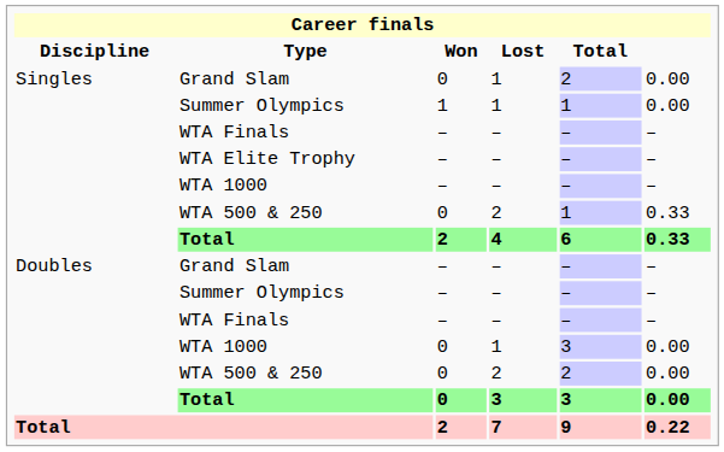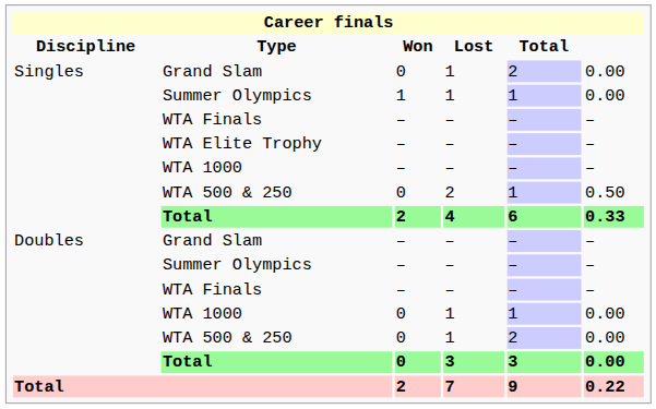Singles / WTA 500 & 250 | column 6: 0.33 -> 0.50
Doubles / WTA 1000 | Total: 3 -> 1
Doubles / WTA 500 & 250 | Lost: 2 -> 1
